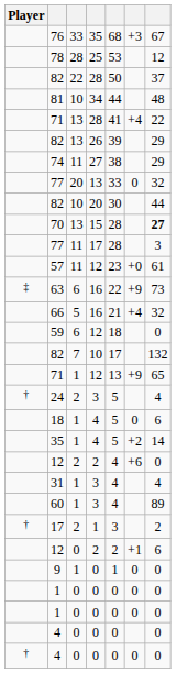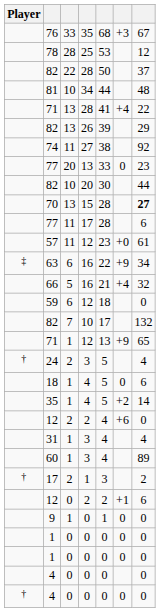74 | column 7: 29 -> 92
77 / 20 | column 7: 32 -> 23
77 / 11 | column 7: 3 -> 6
63 | column 7: 73 -> 34
